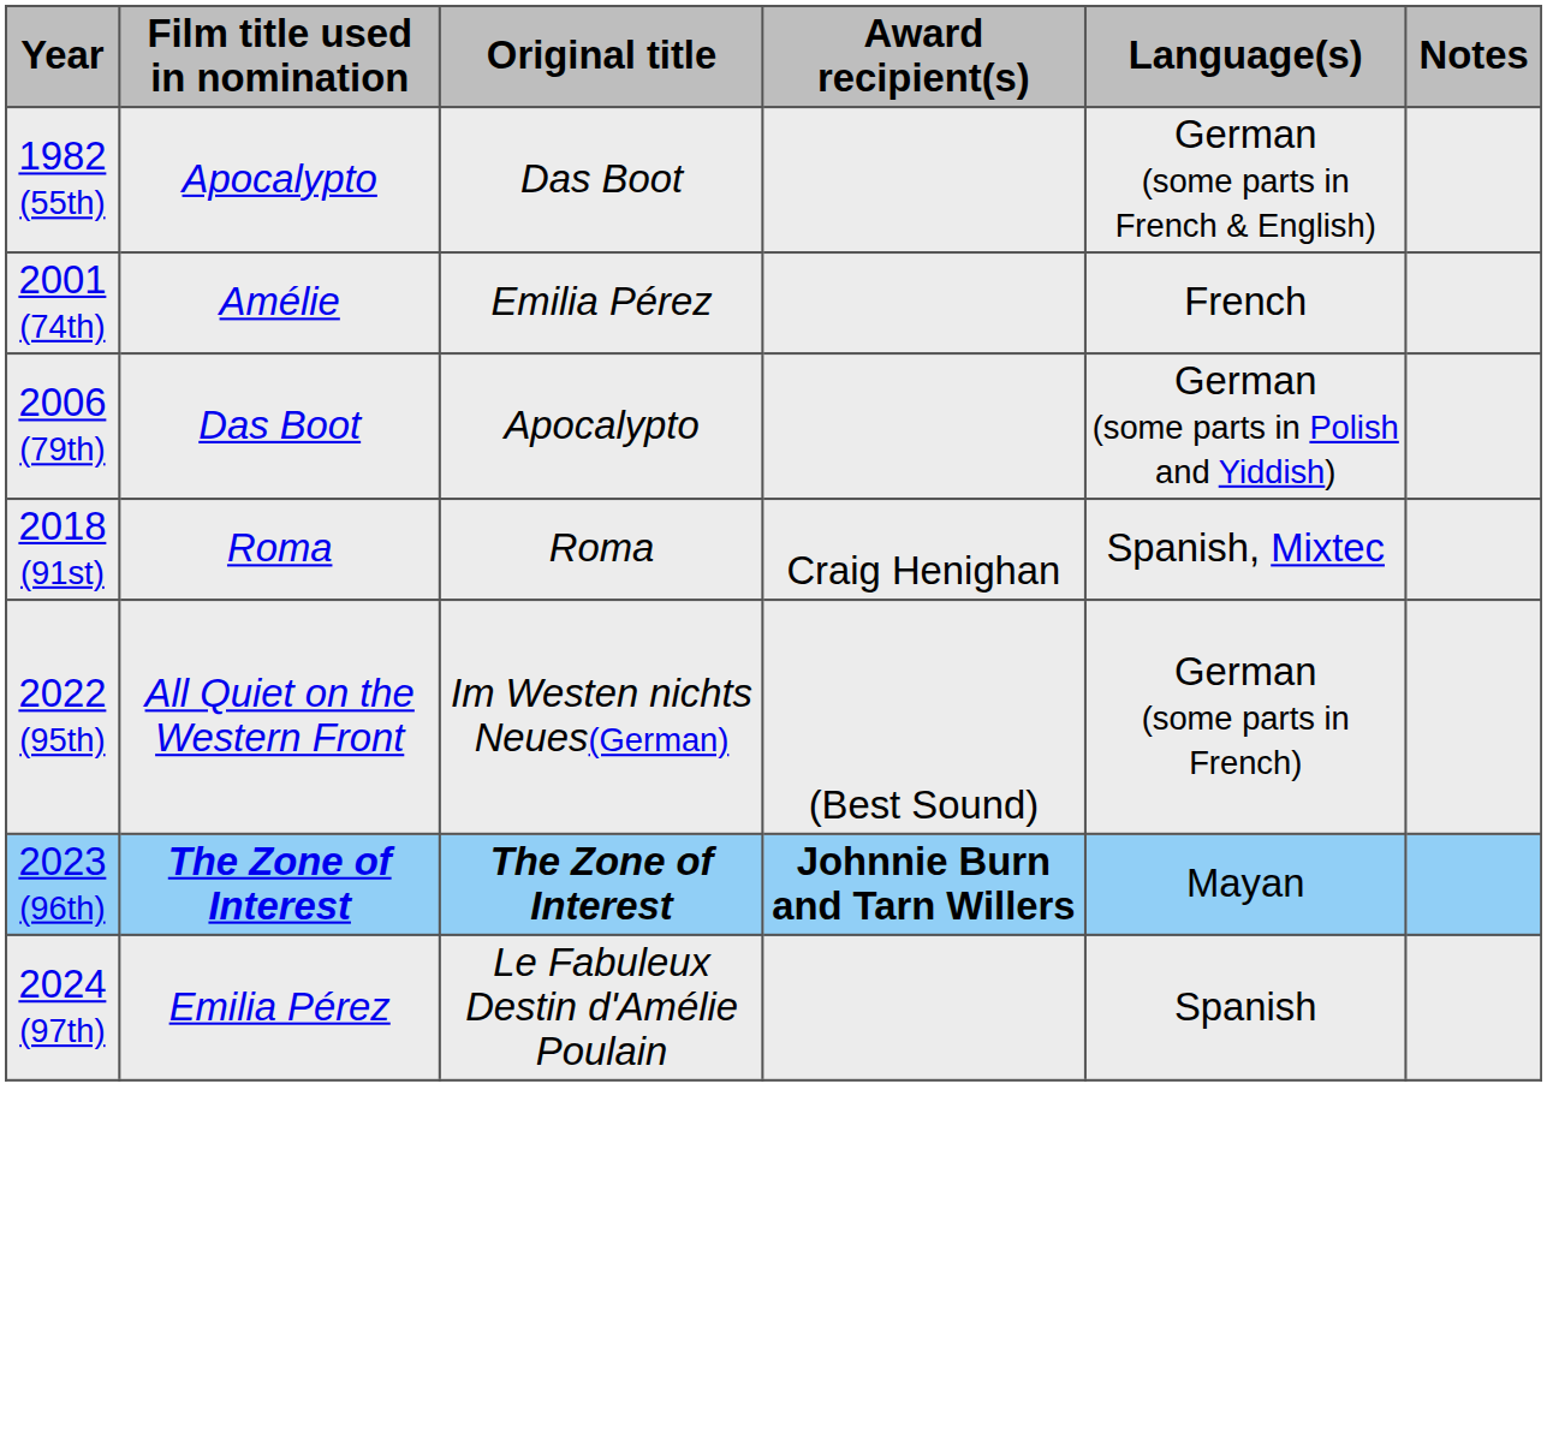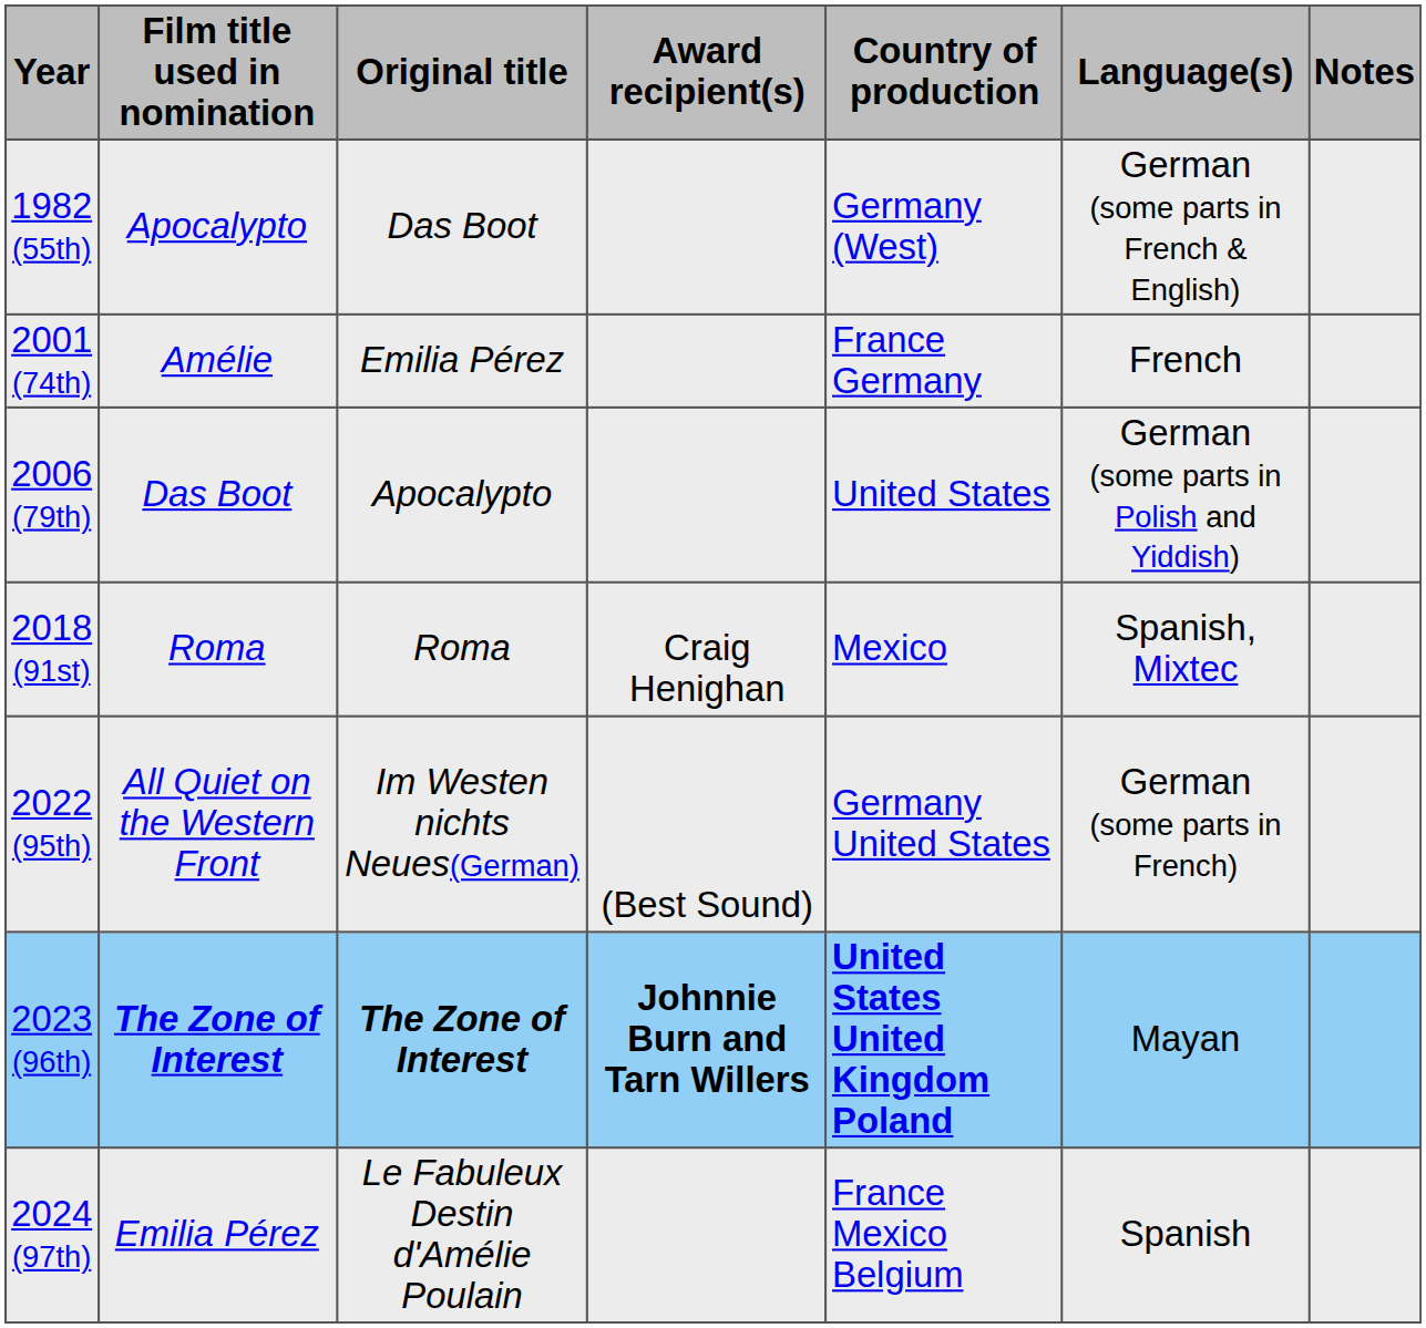+ column: Country of production | Germany (West) | France Germany | United States | Mexico | Germany United States | United States United Kingdom Poland | France Mexico Belgium
